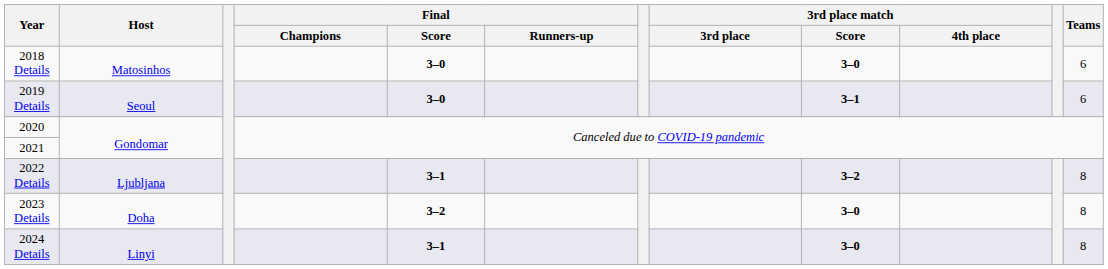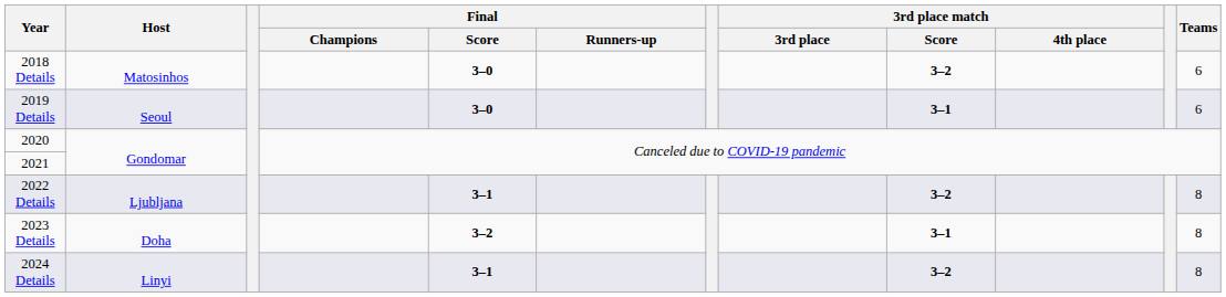2018 Details | 3rd place match / Score: 3–0 -> 3–2
2023 Details | 3rd place match / Score: 3–0 -> 3–1
2024 Details | 3rd place match / Score: 3–0 -> 3–2
